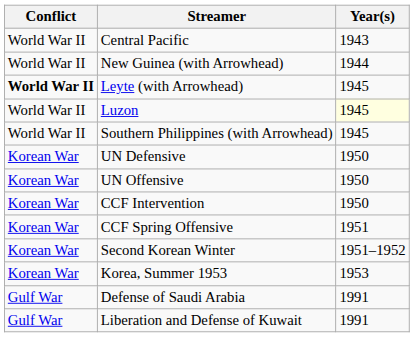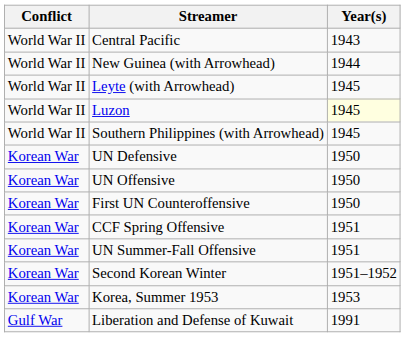Leyte (with Arrowhead) | Conflict: bold -> normal
- row: Korean War | CCF Intervention | 1950
+ row: Korean War | First UN Counteroffensive | 1950
+ row: Korean War | UN Summer-Fall Offensive | 1951
- row: Gulf War | Defense of Saudi Arabia | 1991
